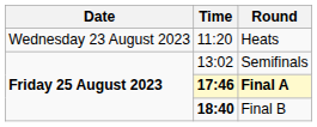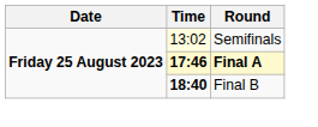- row: Wednesday 23 August 2023 | 11:20 | Heats
Semifinals | Time: no background -> lightyellow background
